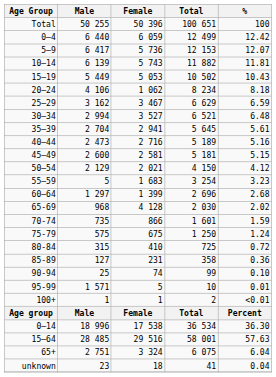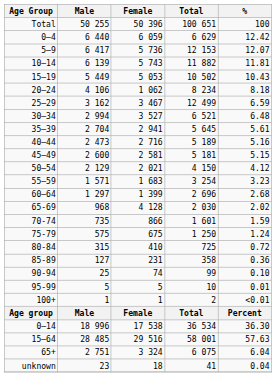0–4 | Total: 12 499 -> 6 629
25–29 | Total: 6 629 -> 12 499
55–59 | Male: 5 -> 1 571
95-99 | Male: 1 571 -> 5
